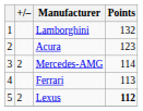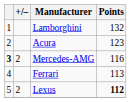Mercedes-AMG | column 1: normal -> bold
Mercedes-AMG | Points: 114 -> 116
